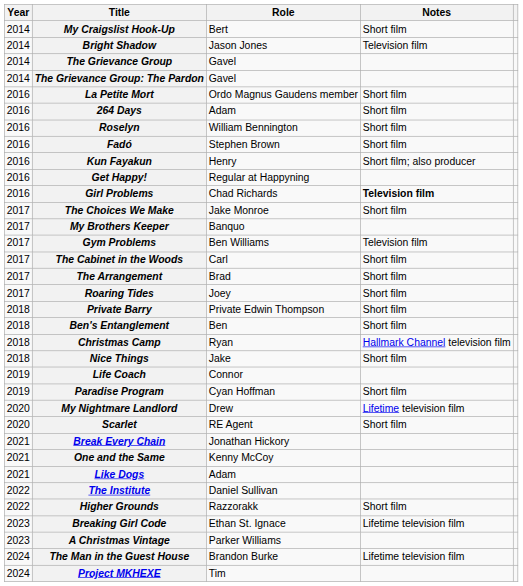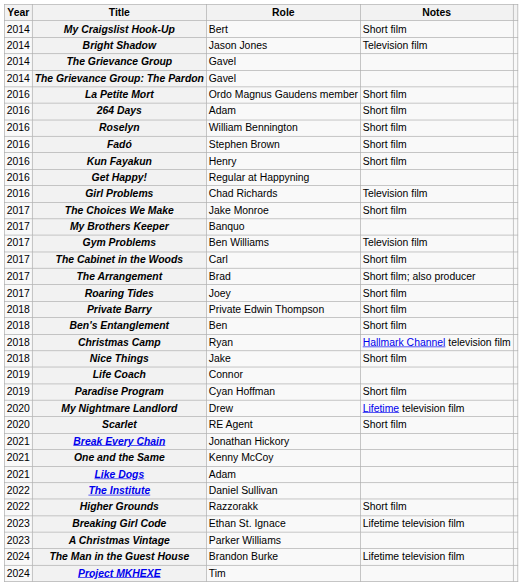Kun Fayakun | Notes: Short film; also producer -> Short film
Girl Problems | Notes: bold -> normal
The Arrangement | Notes: Short film -> Short film; also producer
